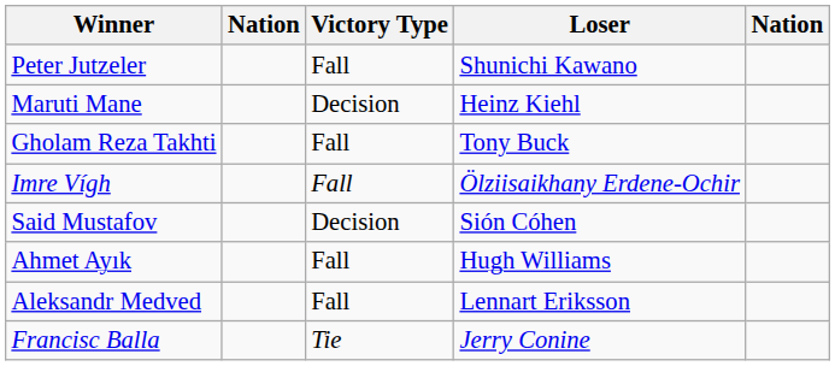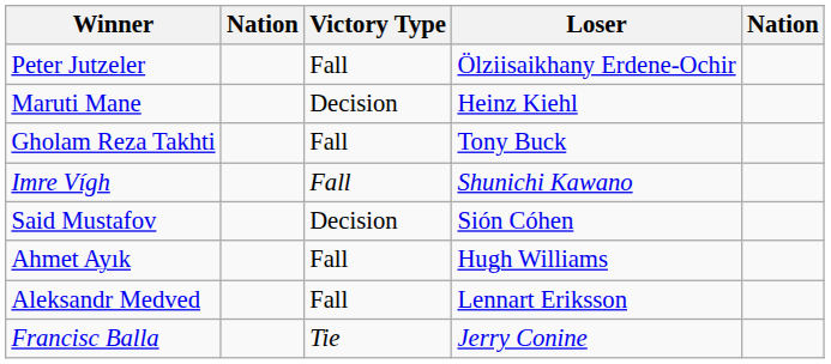Peter Jutzeler | Loser: Shunichi Kawano -> Ölziisaikhany Erdene-Ochir
Imre Vígh | Loser: Ölziisaikhany Erdene-Ochir -> Shunichi Kawano
